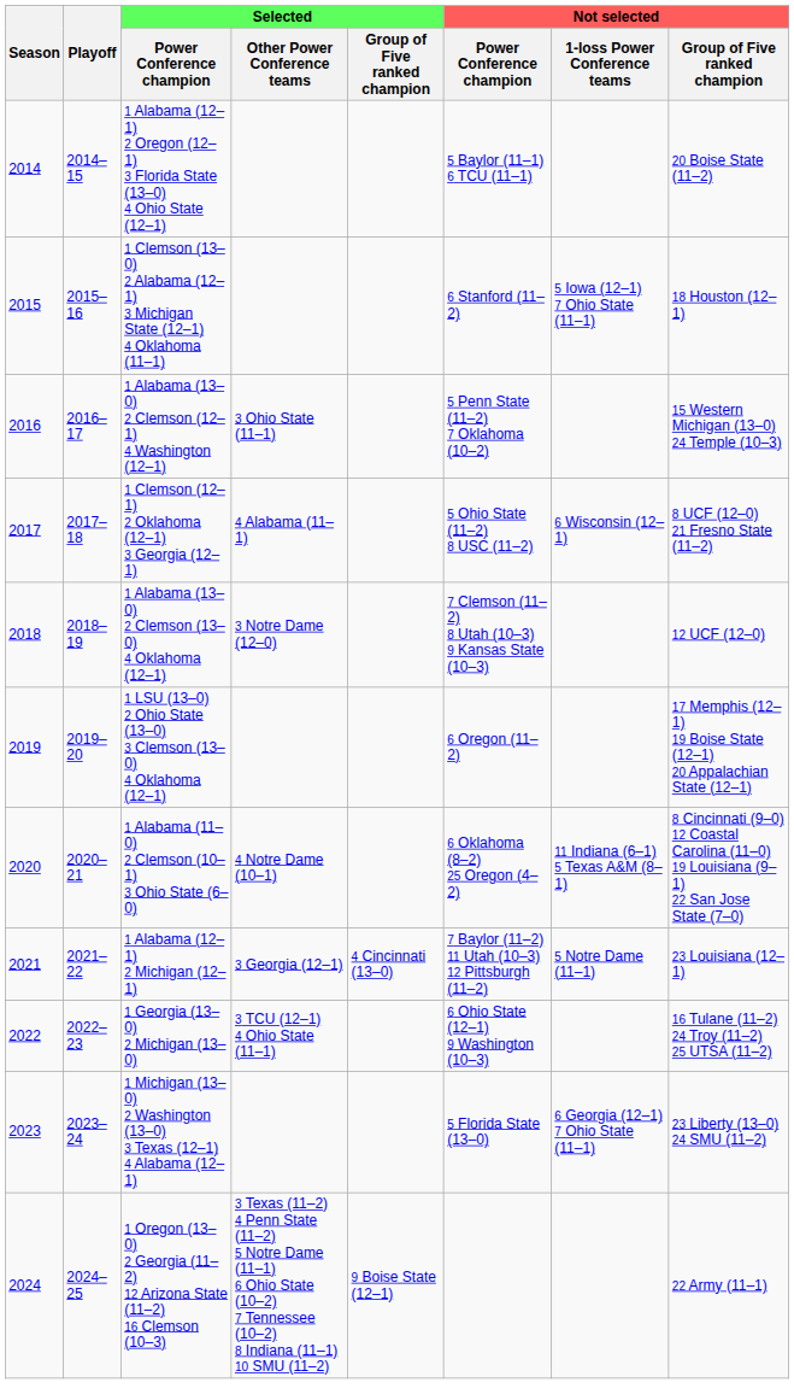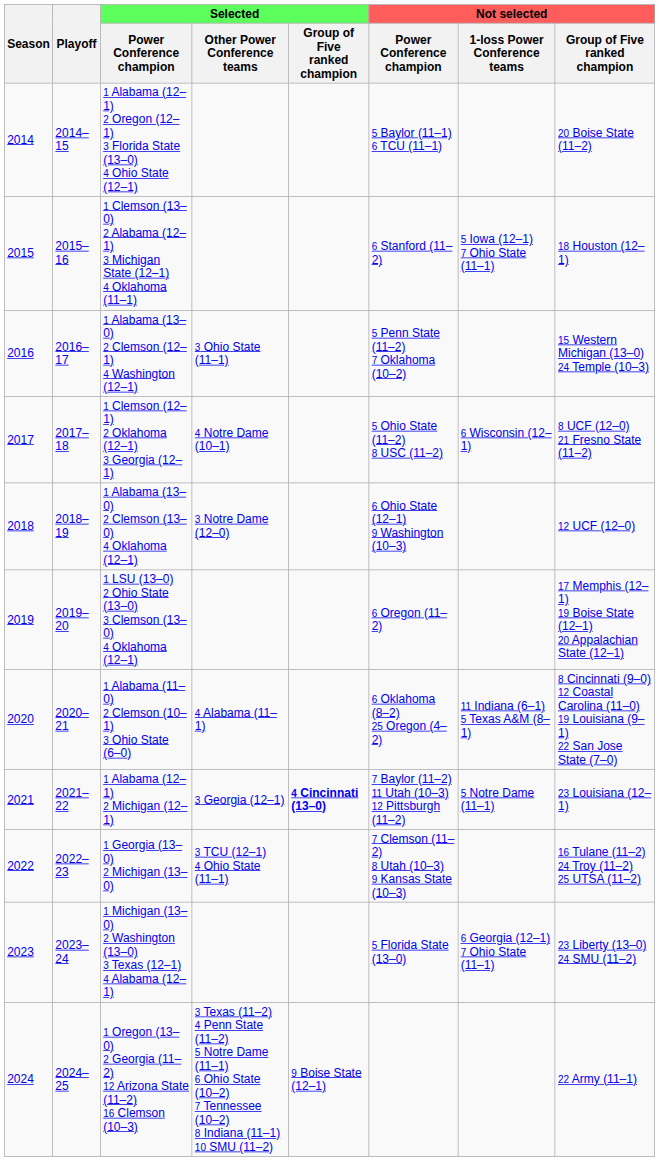1 Clemson (12–1) 2 Oklahoma (12–1) 3 Georgia (12–1) | Selected / Other Power Conference teams: 4 Alabama (11–1) -> 4 Notre Dame (10–1)
1 Alabama (13–0) 2 Clemson (13–0) 4 Oklahoma (12–1) | Not selected / Power Conference champion: 7 Clemson (11–2) 8 Utah (10–3) 9 Kansas State (10–3) -> 6 Ohio State (12–1) 9 Washington (10–3)
1 Alabama (11–0) 2 Clemson (10–1) 3 Ohio State (6–0) | Selected / Other Power Conference teams: 4 Notre Dame (10–1) -> 4 Alabama (11–1)
1 Alabama (12–1) 2 Michigan (12–1) | Selected / Group of Five ranked champion: normal -> bold
1 Georgia (13–0) 2 Michigan (13–0) | Not selected / Power Conference champion: 6 Ohio State (12–1) 9 Washington (10–3) -> 7 Clemson (11–2) 8 Utah (10–3) 9 Kansas State (10–3)
